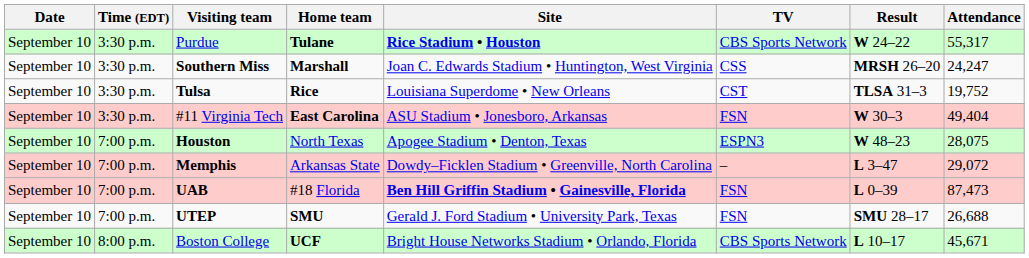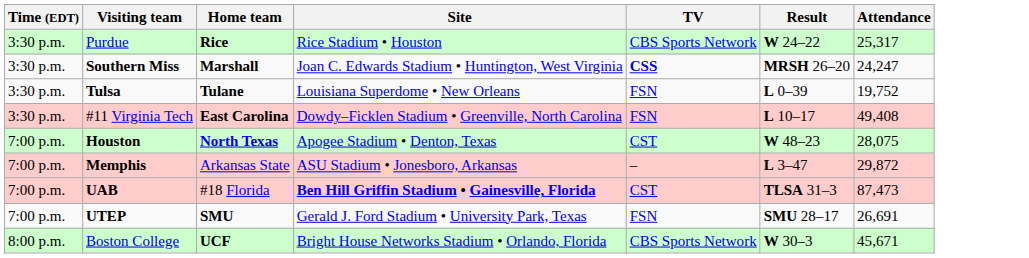- column: Date | September 10 | September 10 | September 10 | September 10 | September 10 | September 10 | September 10 | September 10 | September 10
Purdue | Home team: Tulane -> Rice
Purdue | Site: bold -> normal
Purdue | Attendance: 55,317 -> 25,317
Southern Miss | TV: normal -> bold
Tulsa | Home team: Rice -> Tulane
Tulsa | TV: CST -> FSN
Tulsa | Result: TLSA 31–3 -> L 0–39
#11 Virginia Tech | Site: ASU Stadium • Jonesboro, Arkansas -> Dowdy–Ficklen Stadium • Greenville, North Carolina
#11 Virginia Tech | Result: W 30–3 -> L 10–17
#11 Virginia Tech | Attendance: 49,404 -> 49,408
Houston | Home team: normal -> bold
Houston | TV: ESPN3 -> CST
Memphis | Site: Dowdy–Ficklen Stadium • Greenville, North Carolina -> ASU Stadium • Jonesboro, Arkansas
Memphis | Attendance: 29,072 -> 29,872
UAB | TV: FSN -> CST
UAB | Result: L 0–39 -> TLSA 31–3
UTEP | Attendance: 26,688 -> 26,691
Boston College | Result: L 10–17 -> W 30–3
